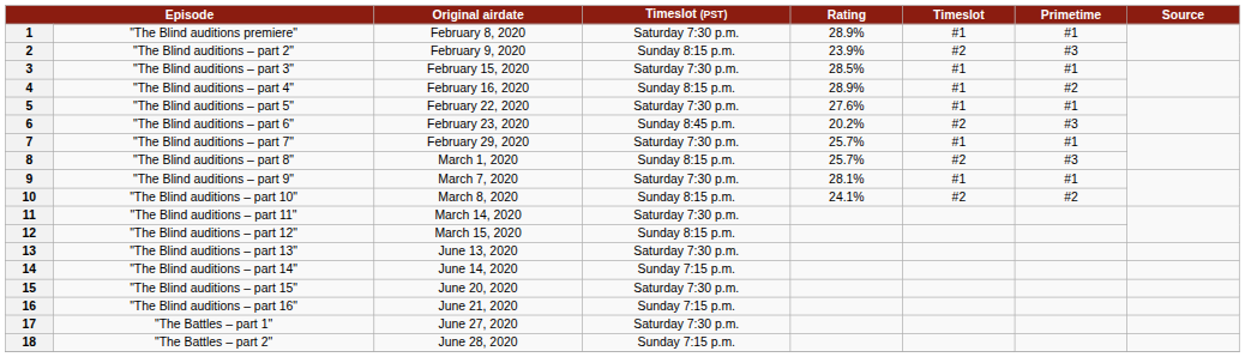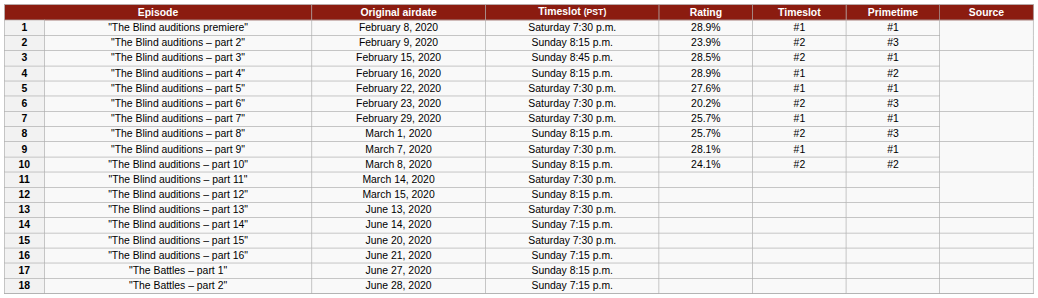3 | Timeslot (PST): Saturday 7:30 p.m. -> Sunday 8:45 p.m.
3 | Timeslot: #1 -> #2
6 | Timeslot (PST): Sunday 8:45 p.m. -> Saturday 7:30 p.m.
17 | Timeslot (PST): Saturday 7:30 p.m. -> Sunday 8:15 p.m.
